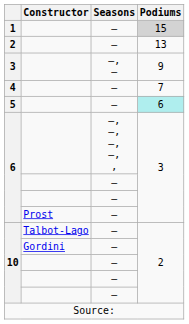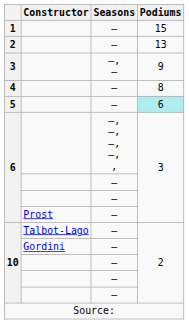1 | Podiums: lightgrey background -> no background
4 | Podiums: 7 -> 8
